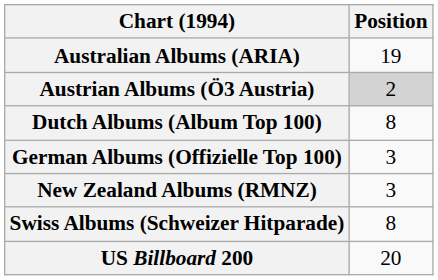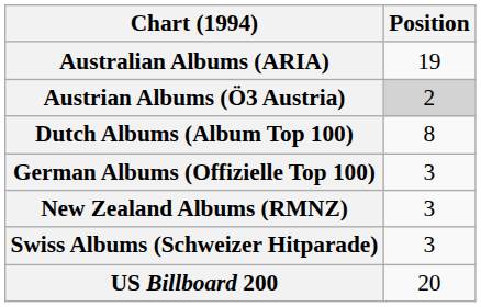Swiss Albums (Schweizer Hitparade) | Position: 8 -> 3
